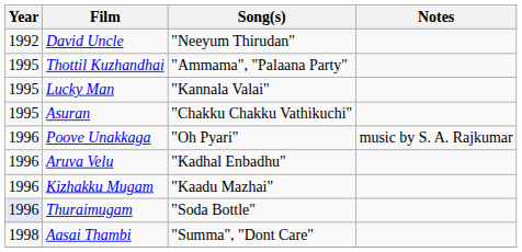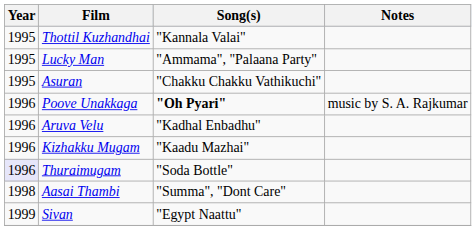- row: 1992 | David Uncle | "Neeyum Thirudan"
Thottil Kuzhandhai | Song(s): "Ammama", "Palaana Party" -> "Kannala Valai"
Lucky Man | Song(s): "Kannala Valai" -> "Ammama", "Palaana Party"
Poove Unakkaga | Song(s): normal -> bold
+ row: 1999 | Sivan | "Egypt Naattu"
